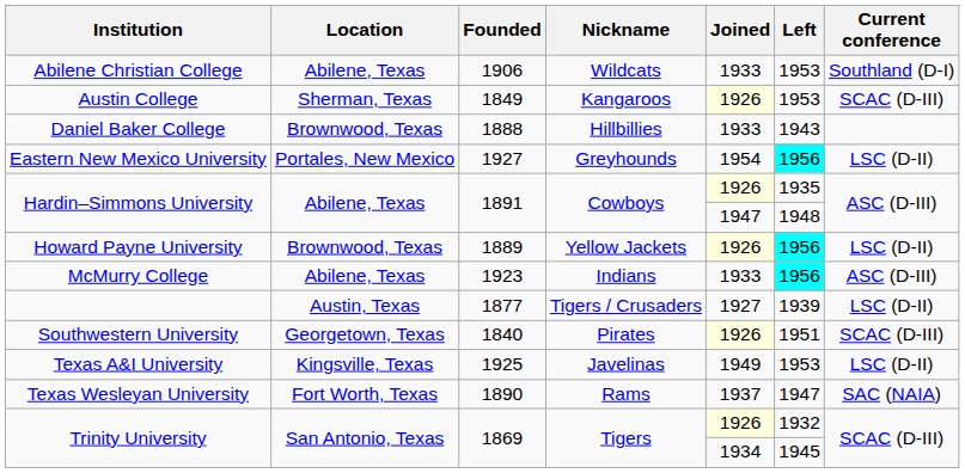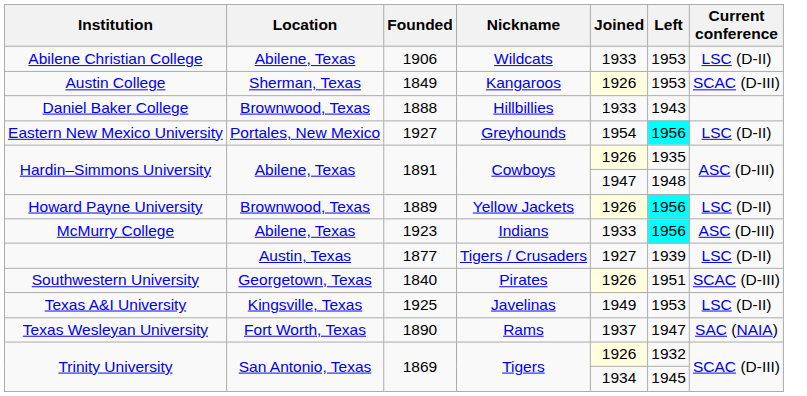Abilene Christian College | Current conference: Southland (D-I) -> LSC (D-II)
